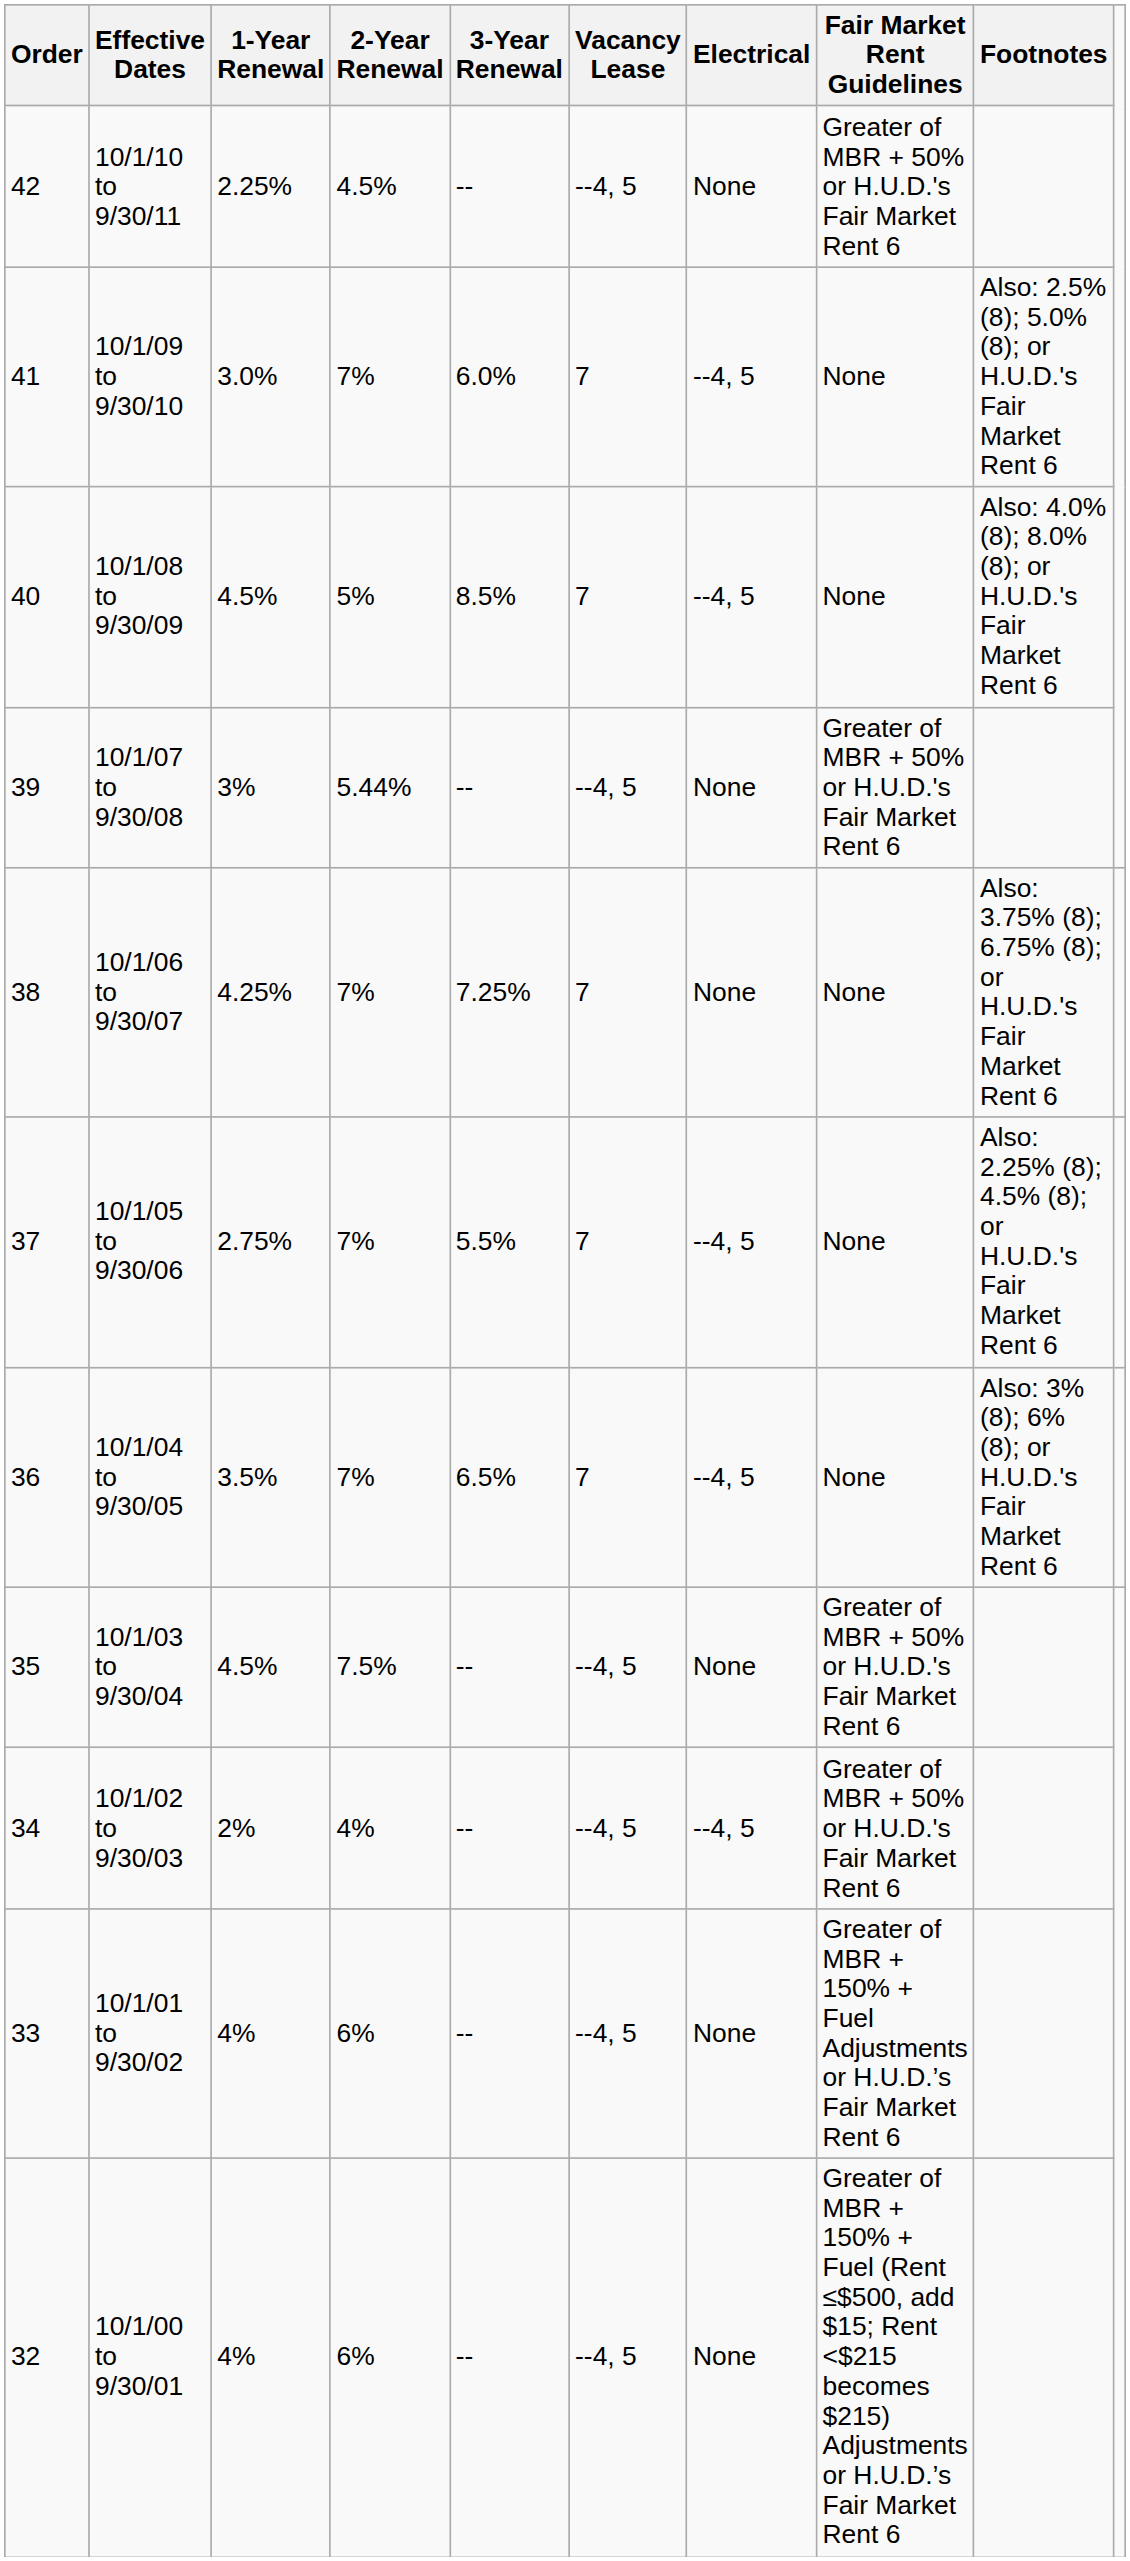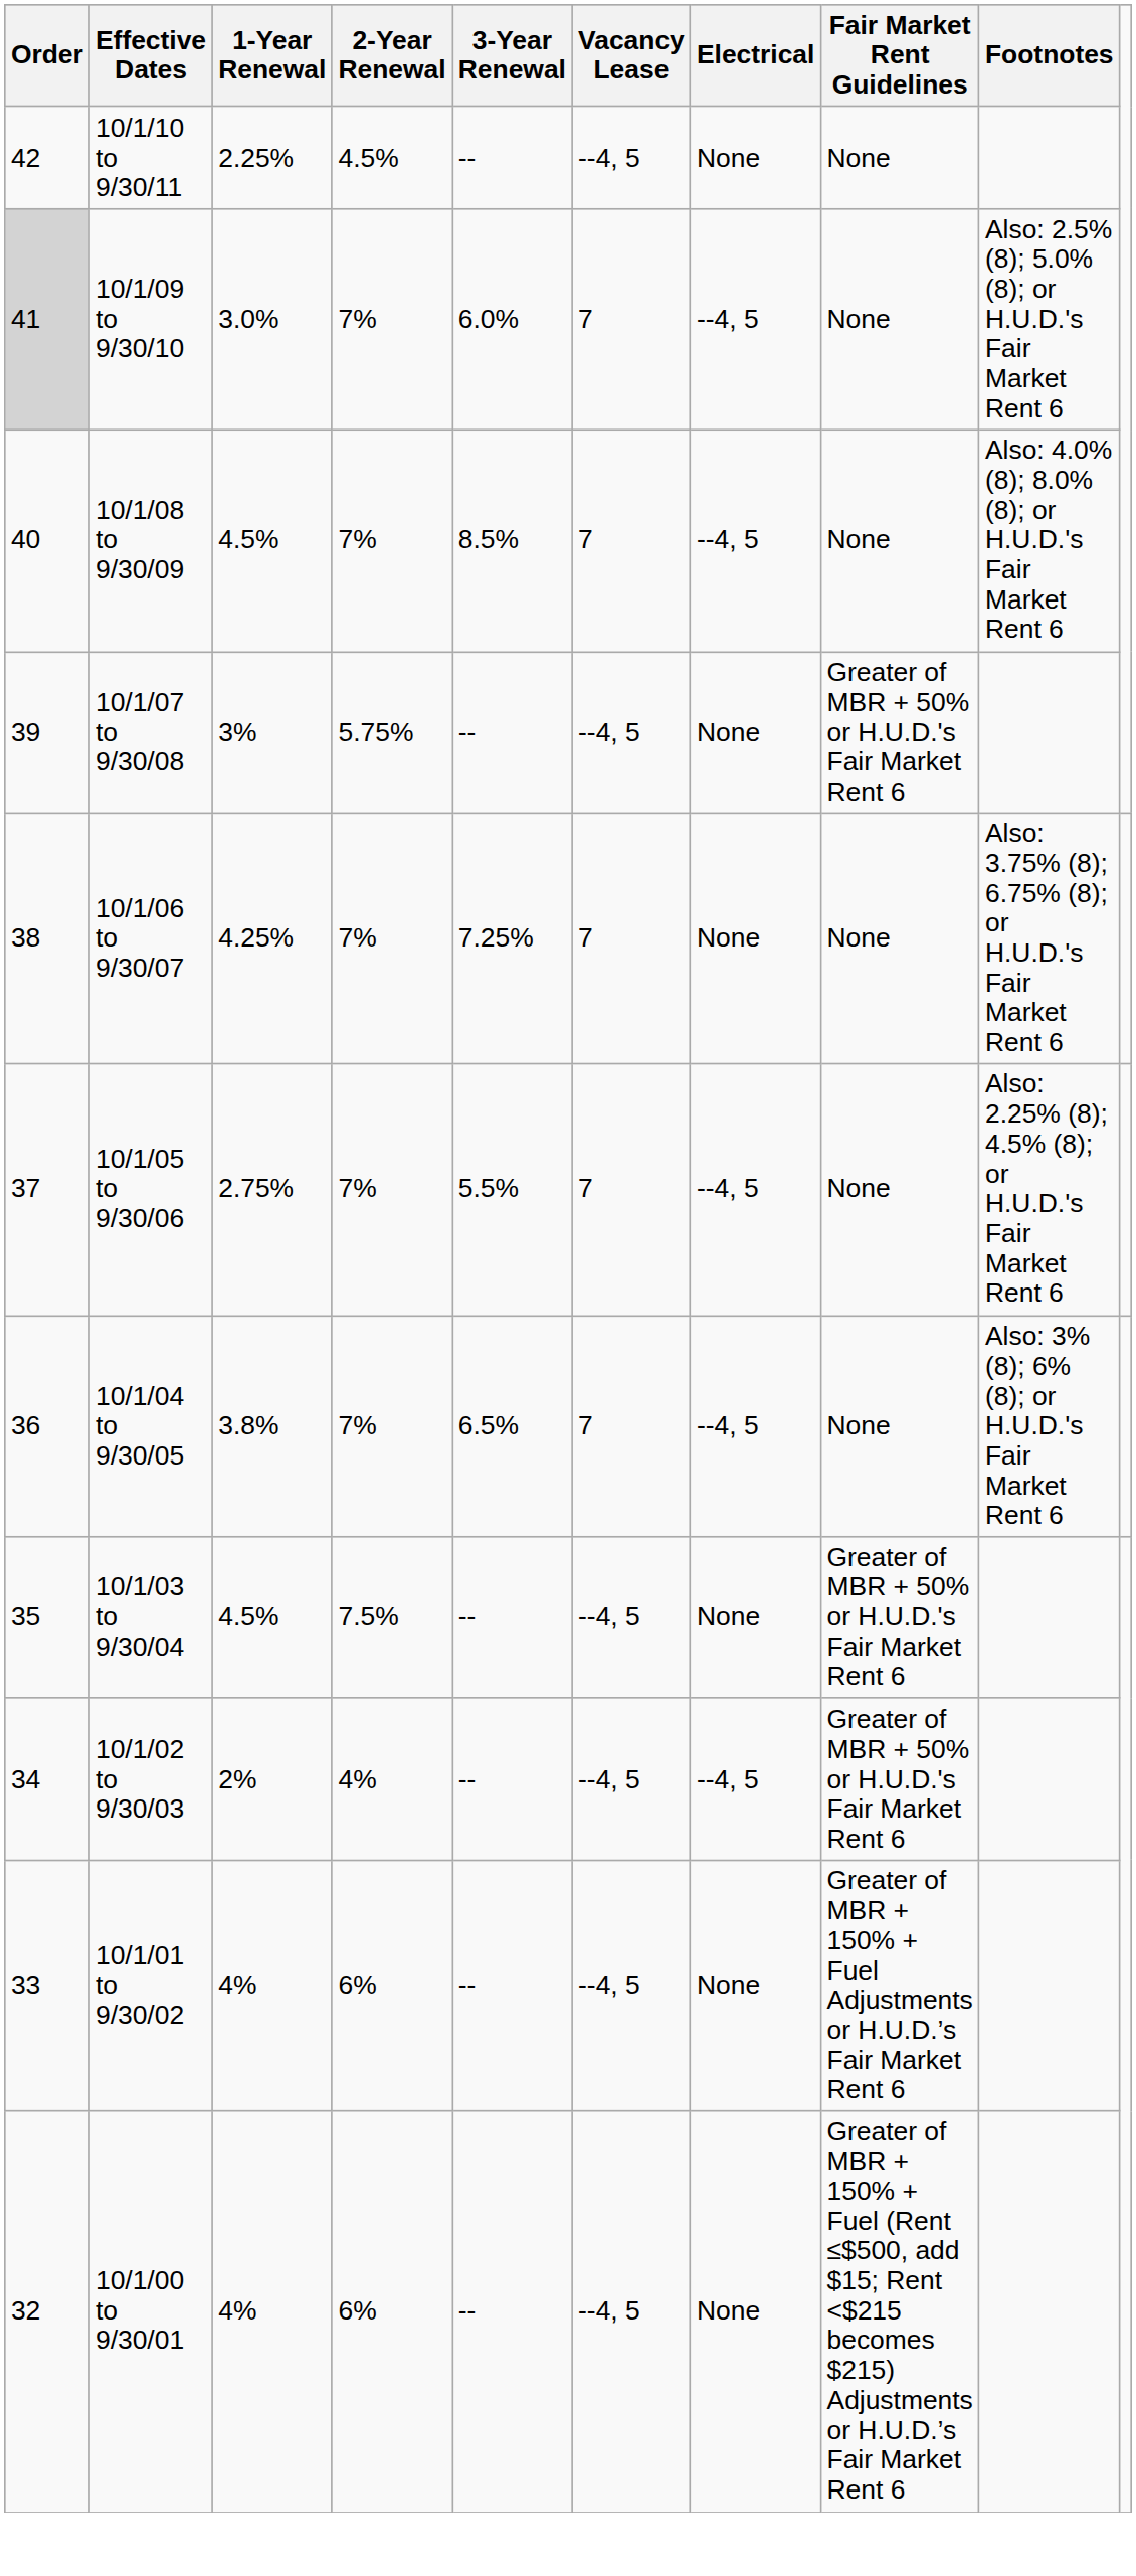10/1/10 to 9/30/11 | Fair Market Rent Guidelines: Greater of MBR + 50% or H.U.D.'s Fair Market Rent 6 -> None
10/1/09 to 9/30/10 | Order: no background -> lightgrey background
10/1/08 to 9/30/09 | 2‑Year Renewal: 5% -> 7%
10/1/07 to 9/30/08 | 2‑Year Renewal: 5.44% -> 5.75%
10/1/04 to 9/30/05 | 1‑Year Renewal: 3.5% -> 3.8%
